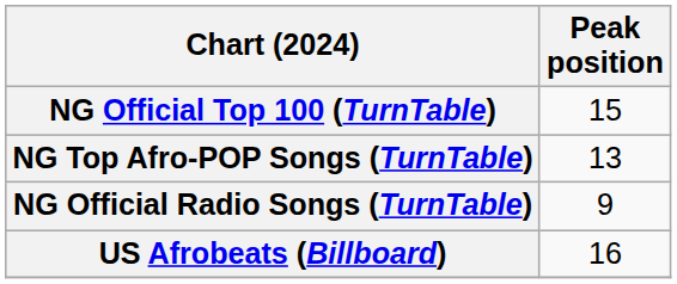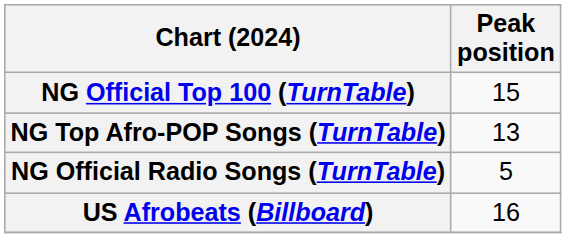NG Official Radio Songs (TurnTable) | Peak position: 9 -> 5
